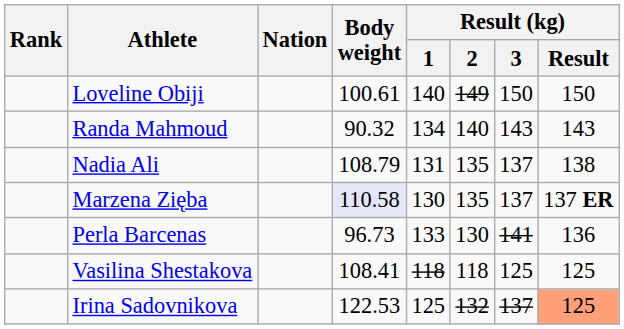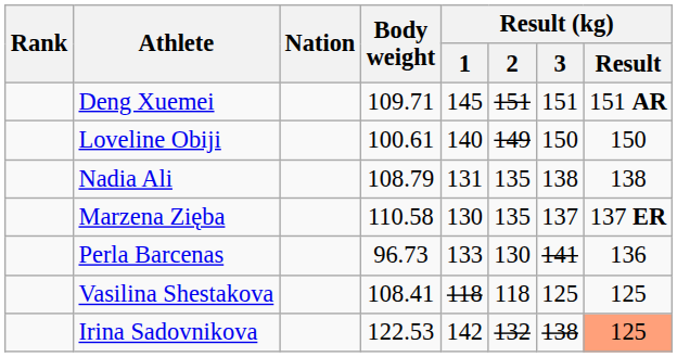+ row: Deng Xuemei | 109.71 | 145 | 151 | 151 | 151 AR
- row: Randa Mahmoud | 90.32 | 134 | 140 | 143 | 143
Nadia Ali | Result (kg) / 3: 137 -> 138
Marzena Zięba | Body weight: lavender background -> no background
Irina Sadovnikova | Result (kg) / 1: 125 -> 142
Irina Sadovnikova | Result (kg) / 3: 137 -> 138
